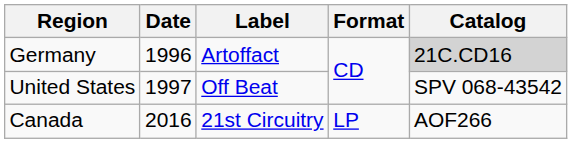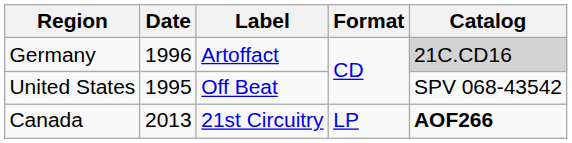United States | Date: 1997 -> 1995
Canada | Date: 2016 -> 2013
Canada | Catalog: normal -> bold
